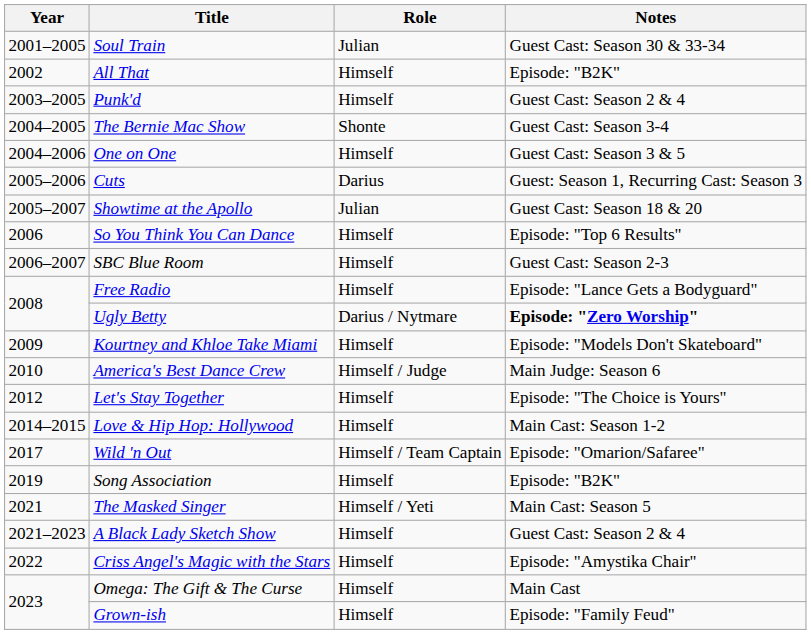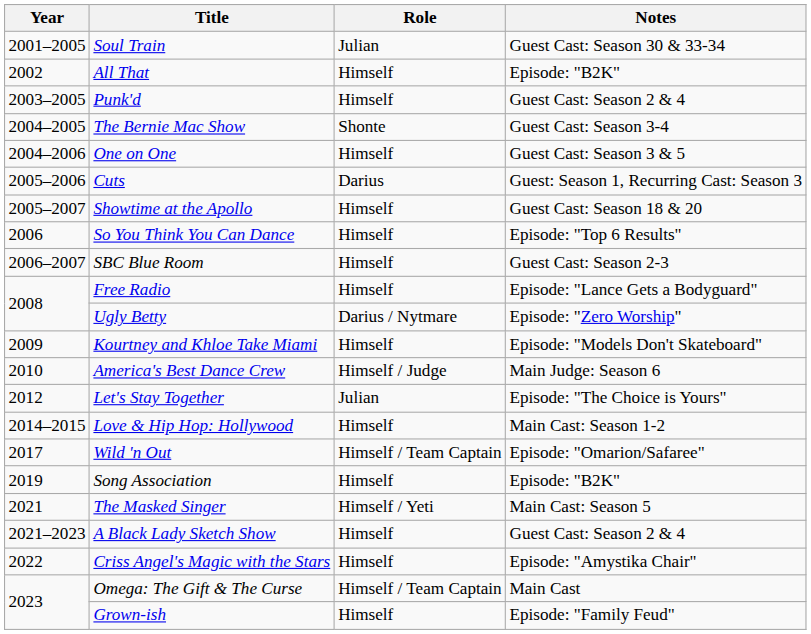Showtime at the Apollo | Role: Julian -> Himself
Ugly Betty | Notes: bold -> normal
Let's Stay Together | Role: Himself -> Julian
Omega: The Gift & The Curse | Role: Himself -> Himself / Team Captain
